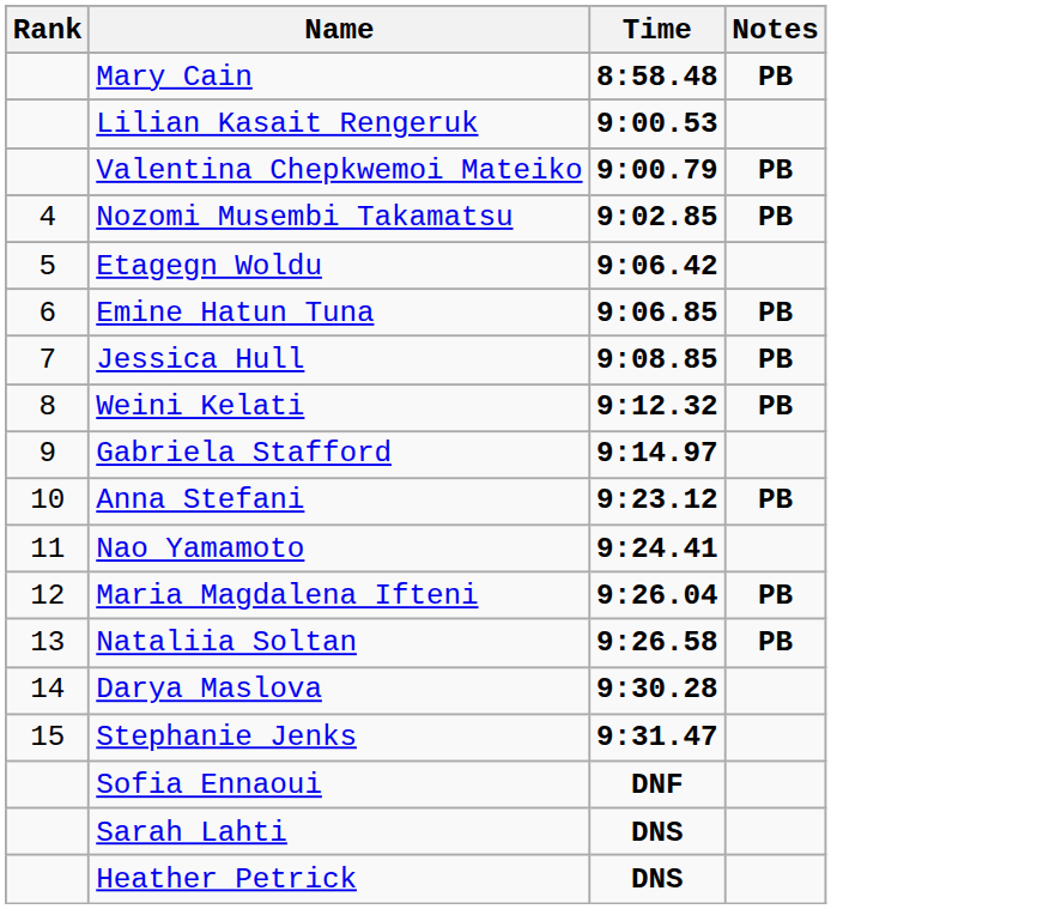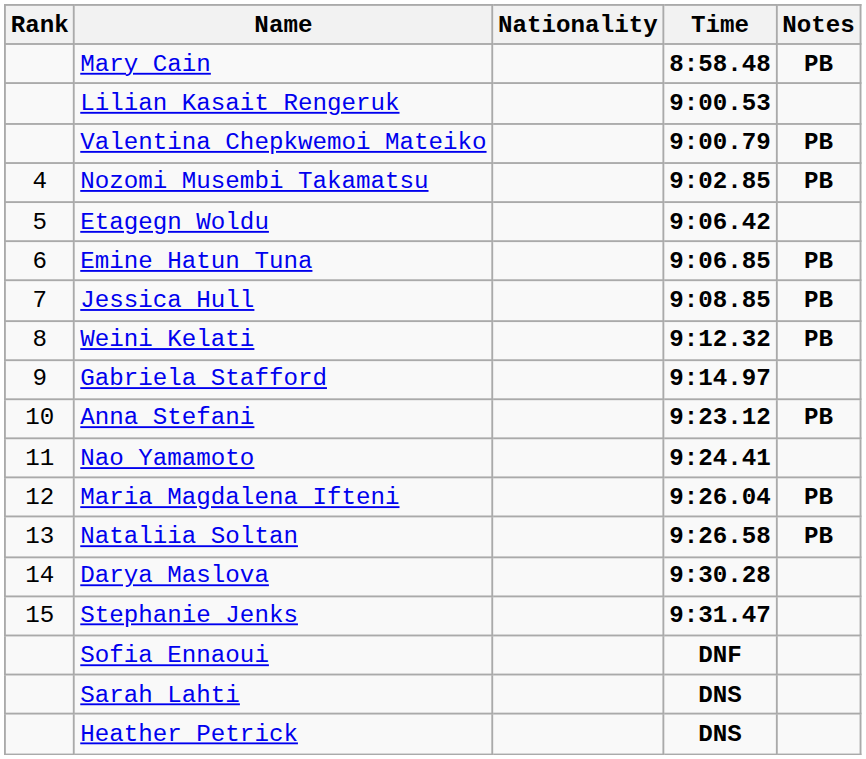+ column: Nationality
